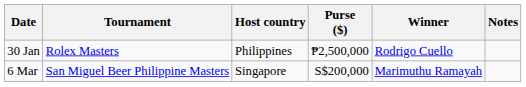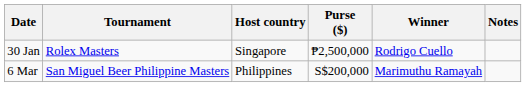30 Jan | Host country: Philippines -> Singapore
6 Mar | Host country: Singapore -> Philippines
